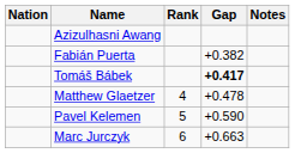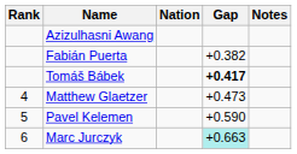columns swapped: Rank <-> Nation
Matthew Glaetzer | Gap: +0.478 -> +0.473
Marc Jurczyk | Gap: no background -> paleturquoise background
